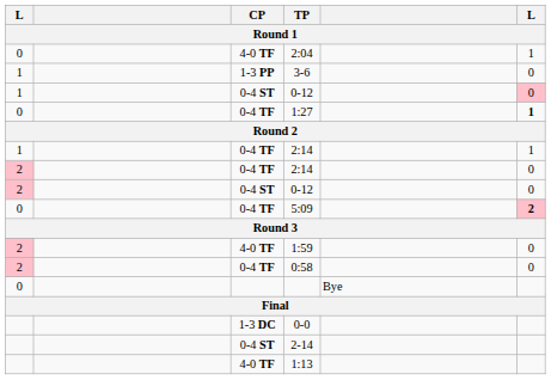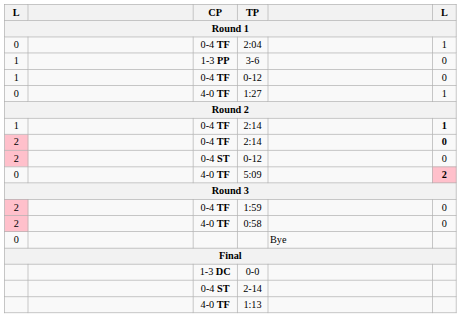2:04 | CP: 4-0 TF -> 0-4 TF
1 / 0-12 | CP: 0-4 ST -> 0-4 TF
1 / 0-12 | column 6: pink background -> no background
1:27 | CP: 0-4 TF -> 4-0 TF
1:27 | column 6: bold -> normal
1 / 2:14 | column 6: normal -> bold
2 / 2:14 | column 6: normal -> bold
5:09 | CP: 0-4 TF -> 4-0 TF
1:59 | CP: 4-0 TF -> 0-4 TF
0:58 | CP: 0-4 TF -> 4-0 TF
